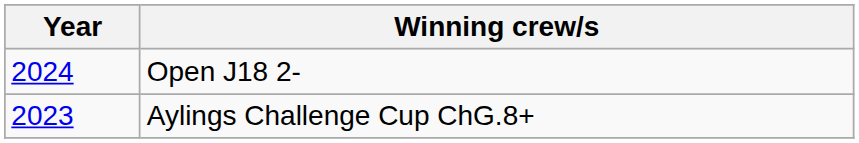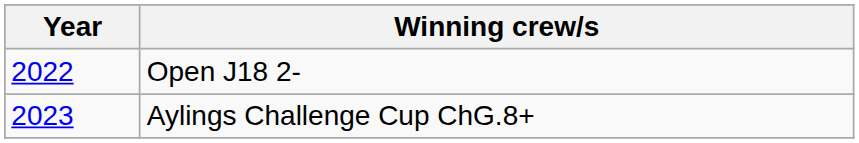Open J18 2- | Year: 2024 -> 2022
